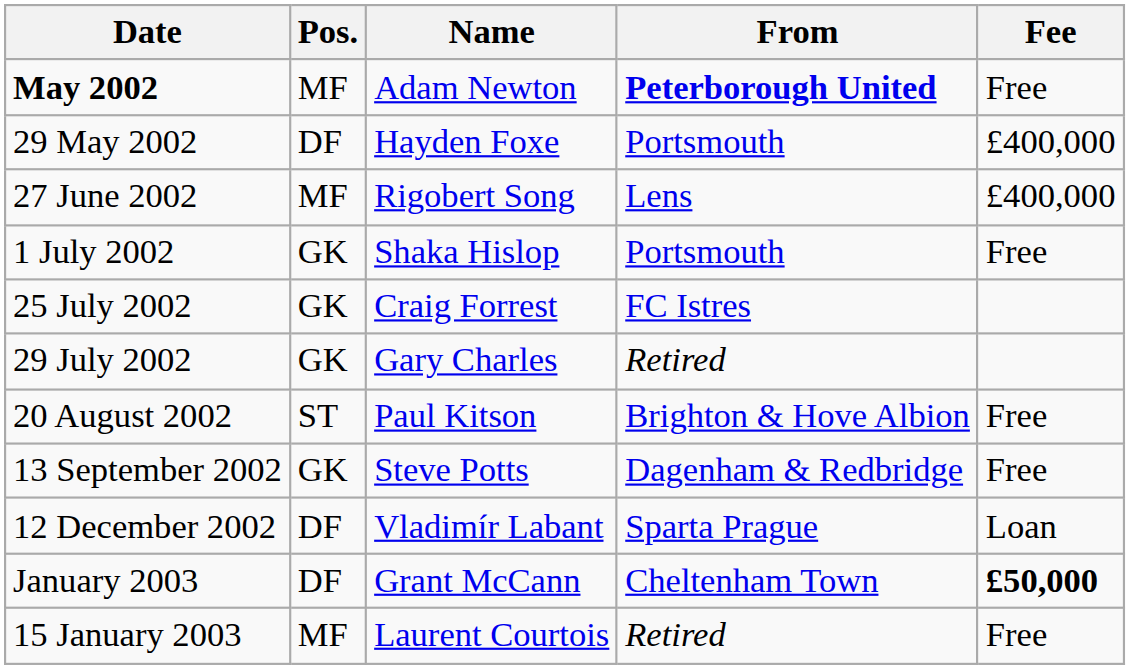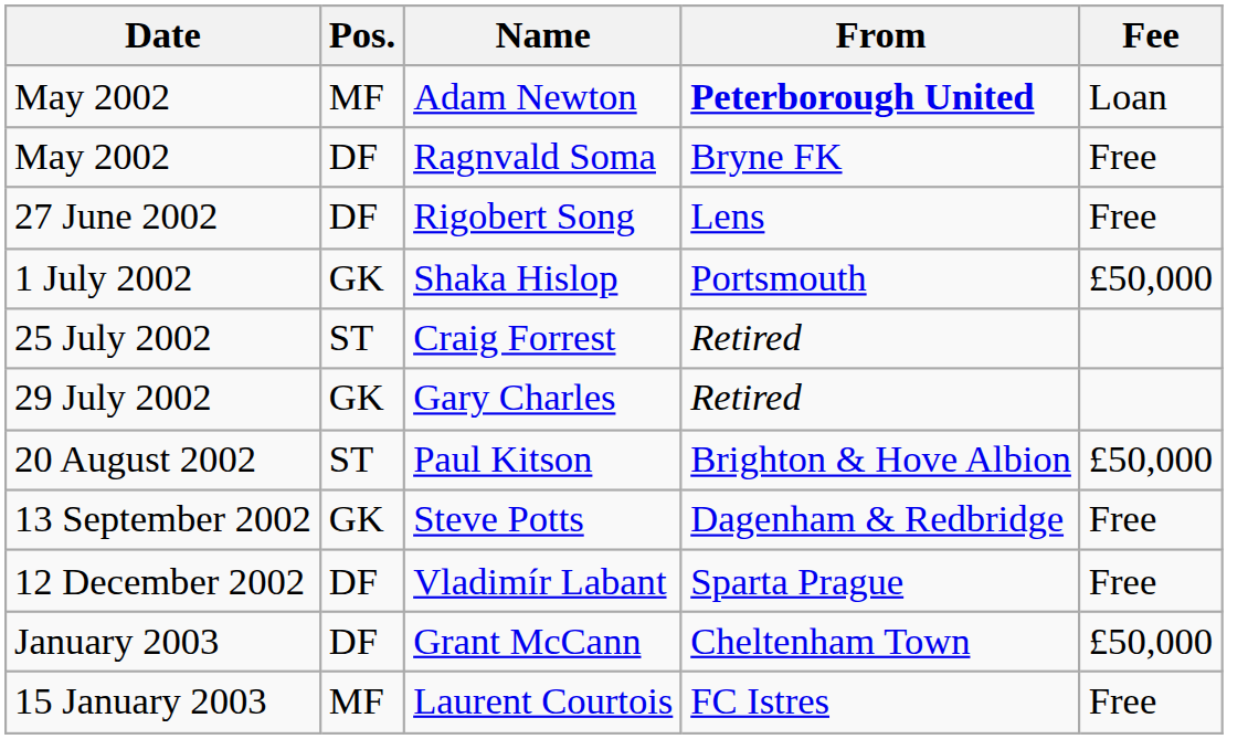Adam Newton | Date: bold -> normal
Adam Newton | Fee: Free -> Loan
+ row: May 2002 | DF | Ragnvald Soma | Bryne FK | Free
- row: 29 May 2002 | DF | Hayden Foxe | Portsmouth | £400,000
Rigobert Song | Pos.: MF -> DF
Rigobert Song | Fee: £400,000 -> Free
Shaka Hislop | Fee: Free -> £50,000
Craig Forrest | Pos.: GK -> ST
Craig Forrest | From: FC Istres -> Retired
Paul Kitson | Fee: Free -> £50,000
Vladimír Labant | Fee: Loan -> Free
Grant McCann | Fee: bold -> normal
Laurent Courtois | From: Retired -> FC Istres
